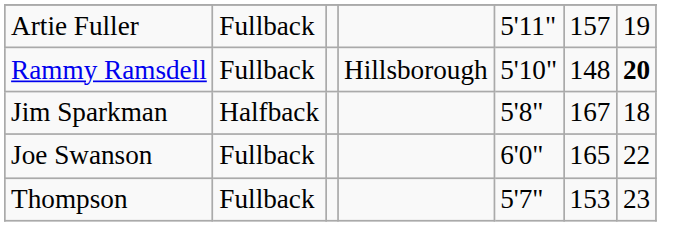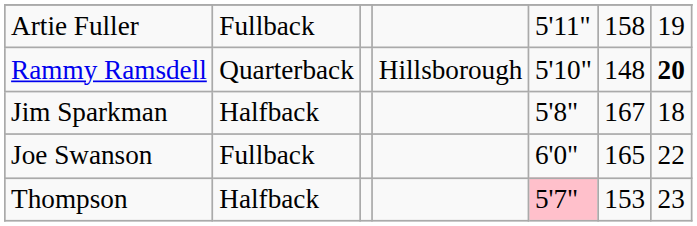Artie Fuller | column 6: 157 -> 158
Rammy Ramsdell | column 2: Fullback -> Quarterback
Thompson | column 2: Fullback -> Halfback
Thompson | column 5: no background -> pink background
